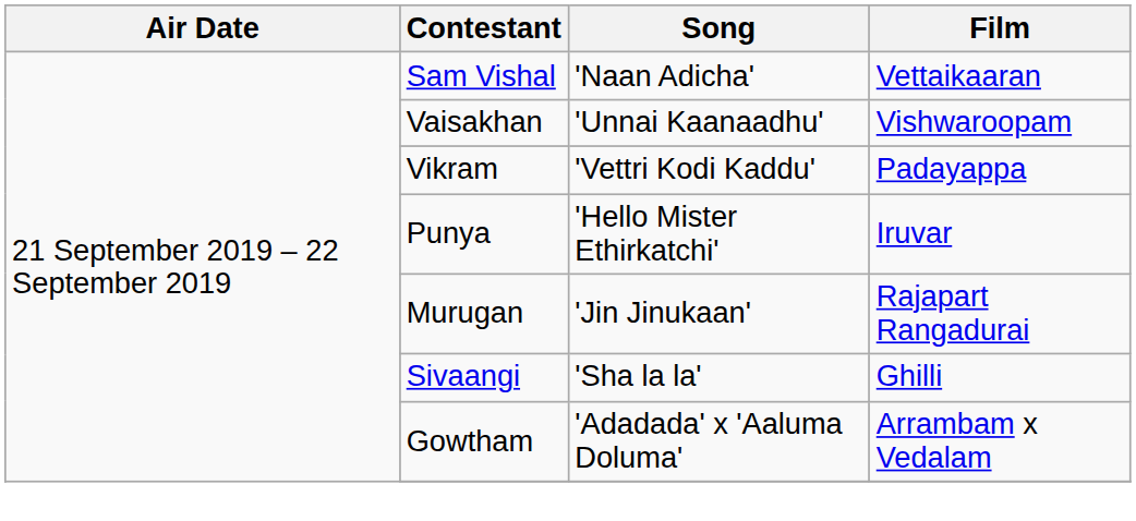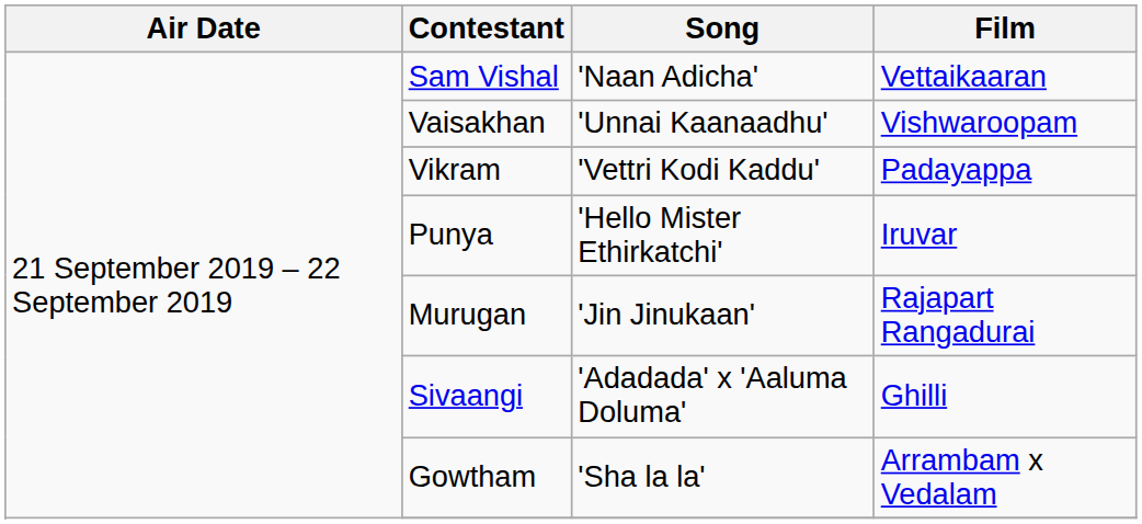Sivaangi | Song: 'Sha la la' -> 'Adadada' x 'Aaluma Doluma'
Gowtham | Song: 'Adadada' x 'Aaluma Doluma' -> 'Sha la la'
